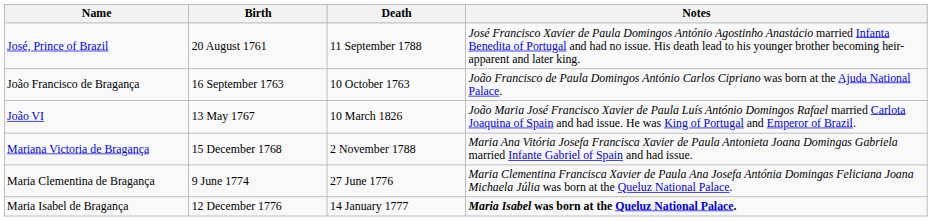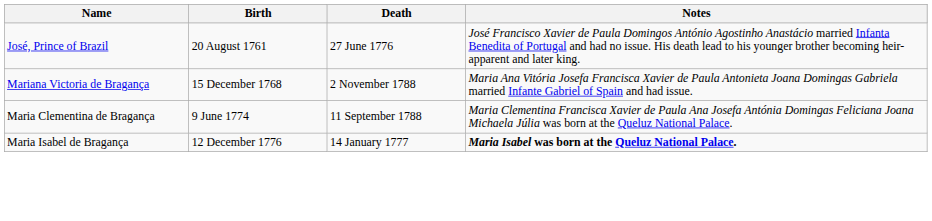José, Prince of Brazil | Death: 11 September 1788 -> 27 June 1776
- row: João Francisco de Bragança | 16 September 1763 | 10 October 1763 | João Francisco de Paula Domingos António Carlos Cipriano was born at the Ajuda National Palace.
- row: João VI | 13 May 1767 | 10 March 1826 | João Maria José Francisco Xavier de Paula Luís António Domingos Rafael married Carlota Joaquina of Spain and had issue. He was King of Portugal and Emperor of Brazil.
Maria Clementina de Bragança | Death: 27 June 1776 -> 11 September 1788
